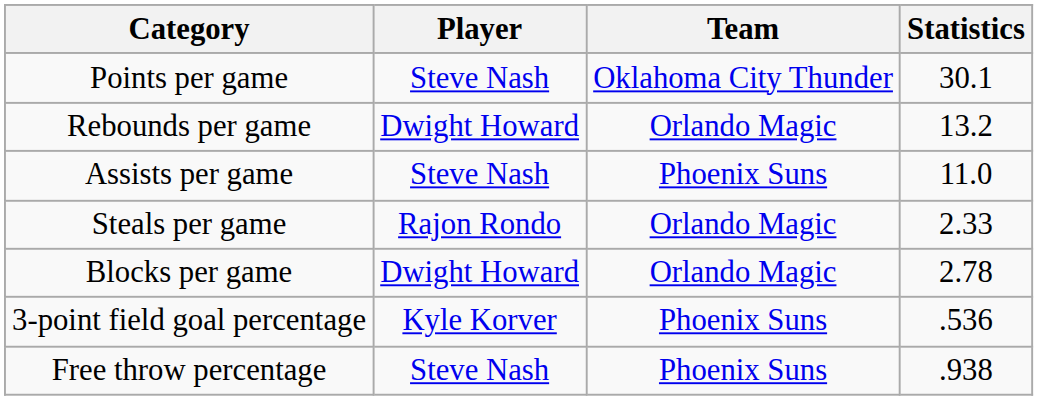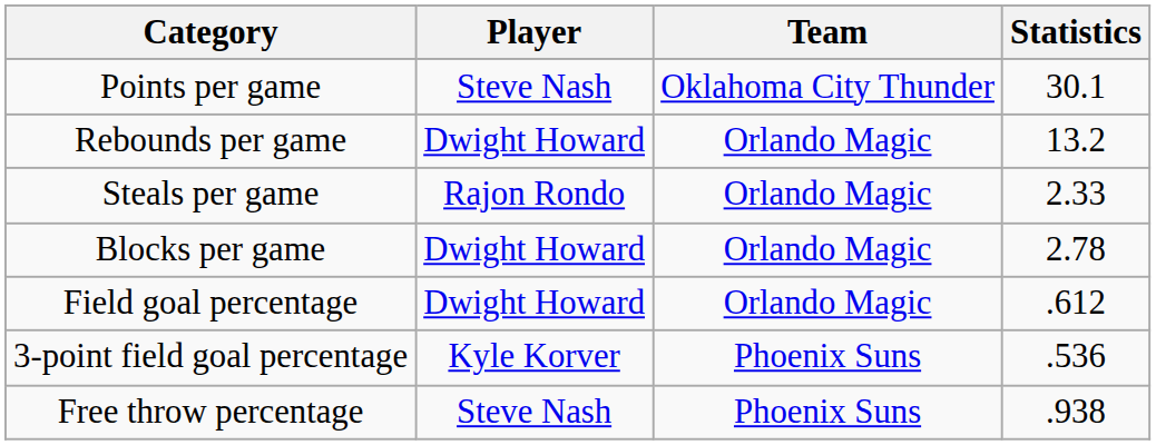- row: Assists per game | Steve Nash | Phoenix Suns | 11.0
+ row: Field goal percentage | Dwight Howard | Orlando Magic | .612
